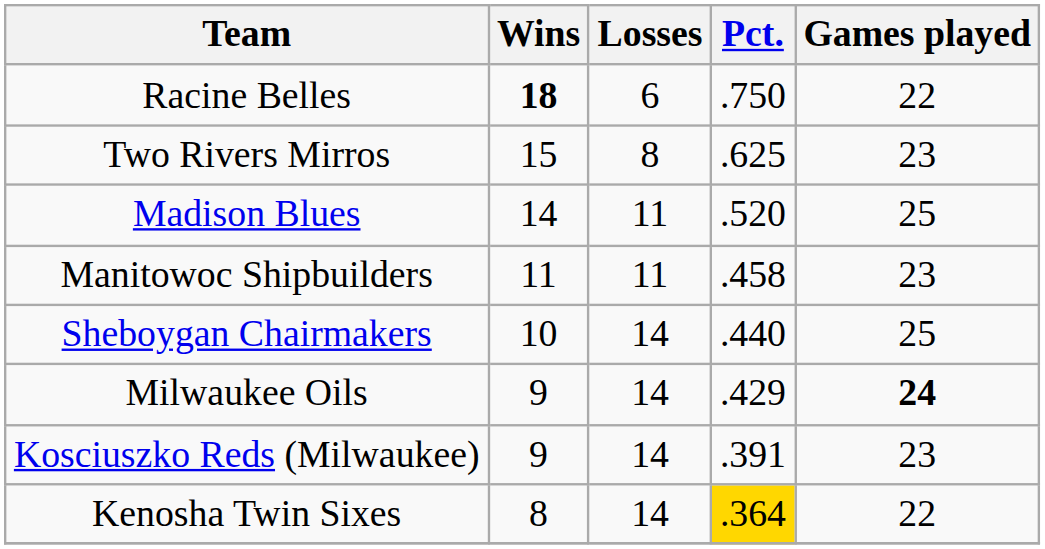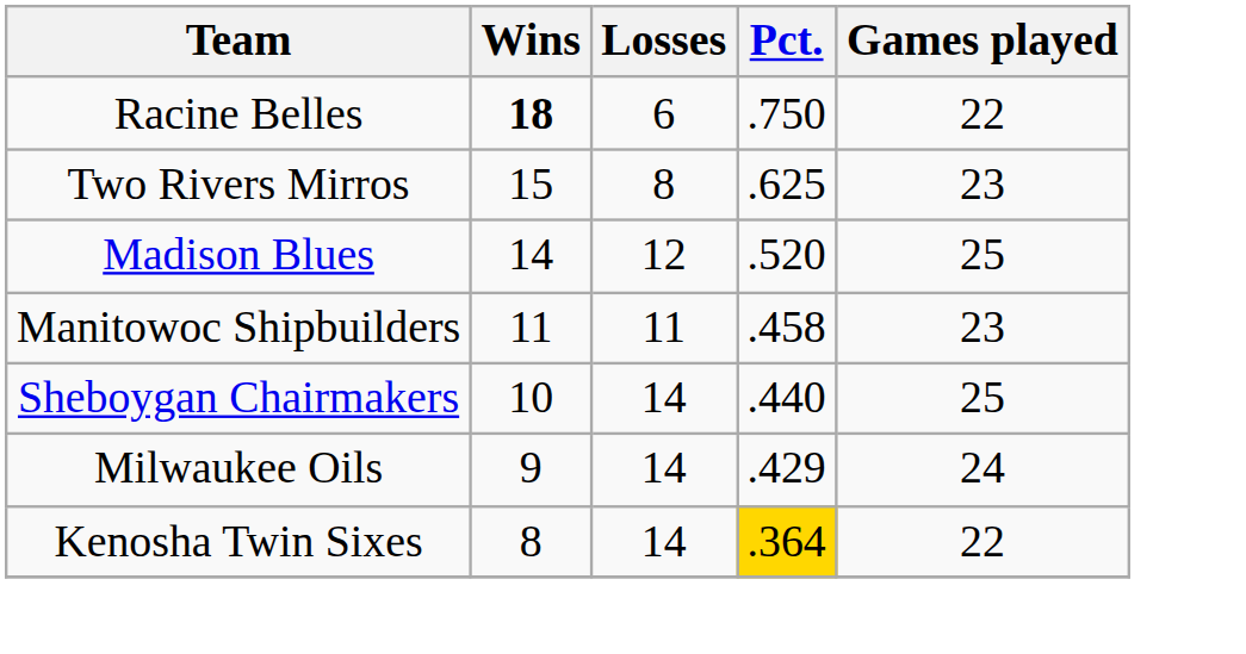Madison Blues | Losses: 11 -> 12
Milwaukee Oils | Games played: bold -> normal
- row: Kosciuszko Reds (Milwaukee) | 9 | 14 | .391 | 23
